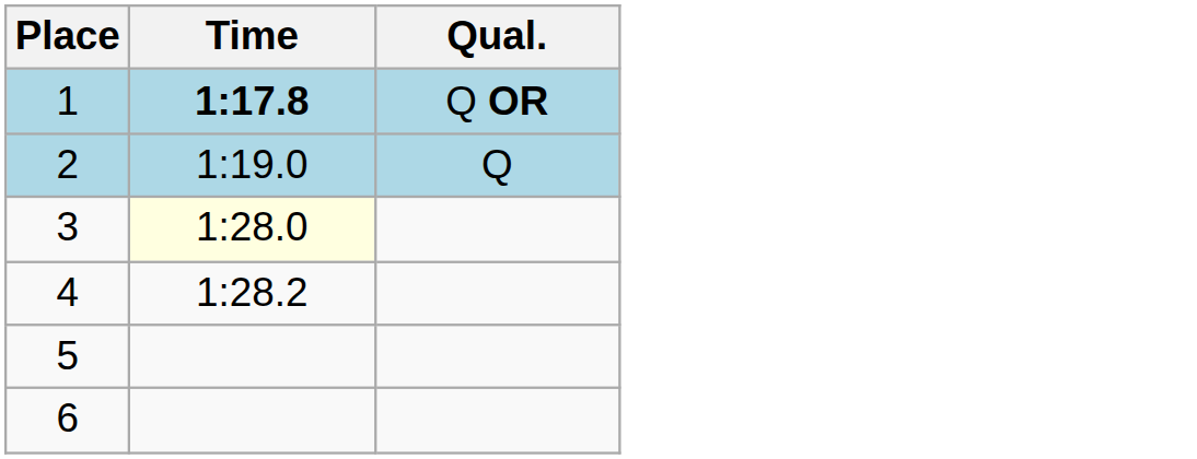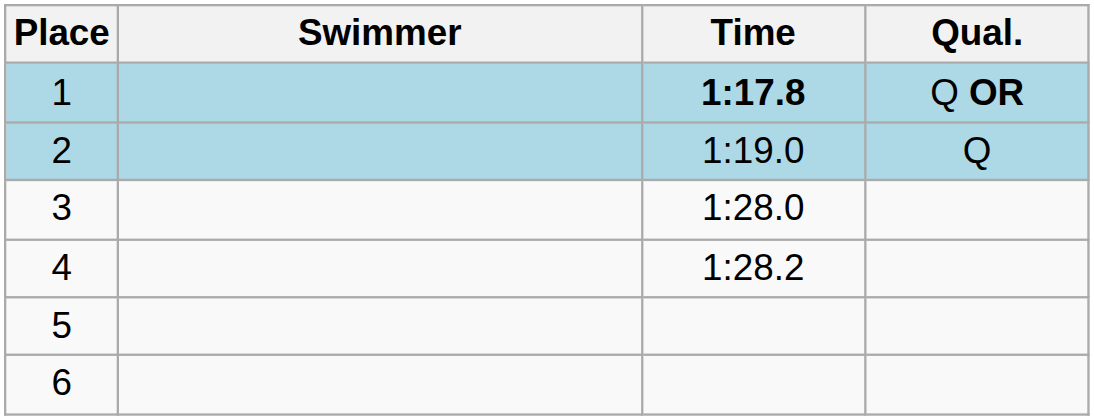+ column: Swimmer
3 | Time: lightyellow background -> no background
